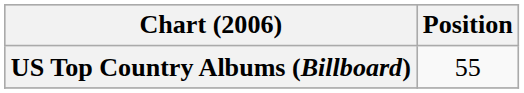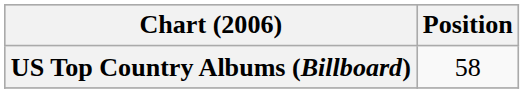US Top Country Albums (Billboard) | Position: 55 -> 58
